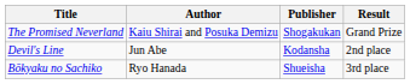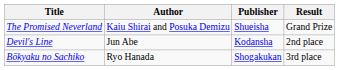The Promised Neverland | Publisher: Shogakukan -> Shueisha
Bōkyaku no Sachiko | Publisher: Shueisha -> Shogakukan
